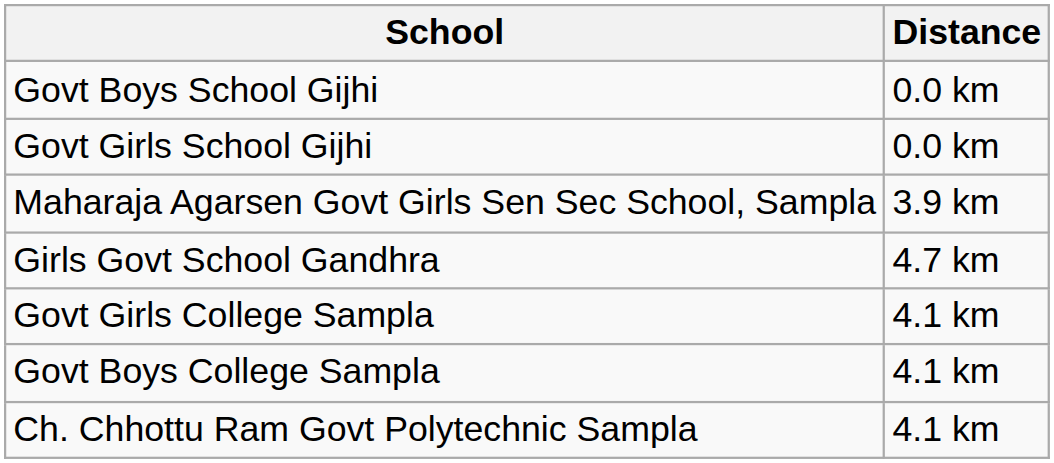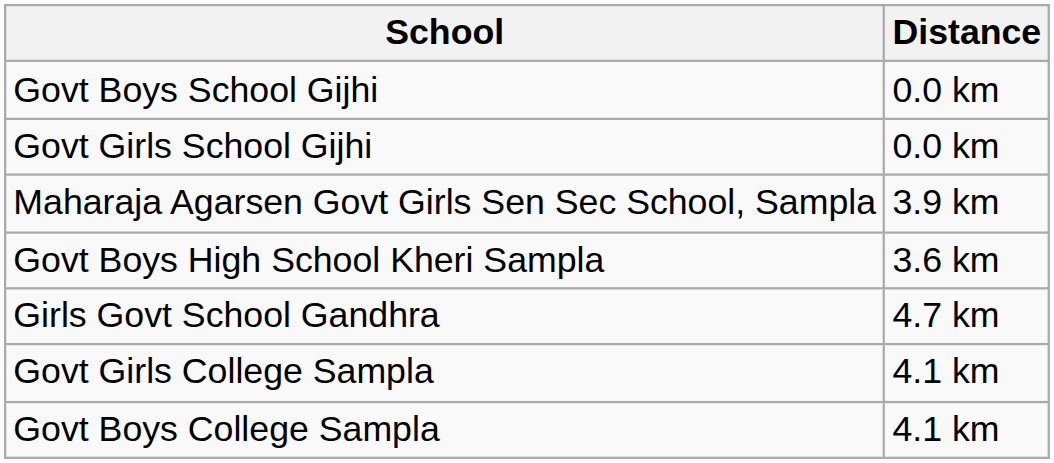+ row: Govt Boys High School Kheri Sampla | 3.6 km
- row: Ch. Chhottu Ram Govt Polytechnic Sampla | 4.1 km
